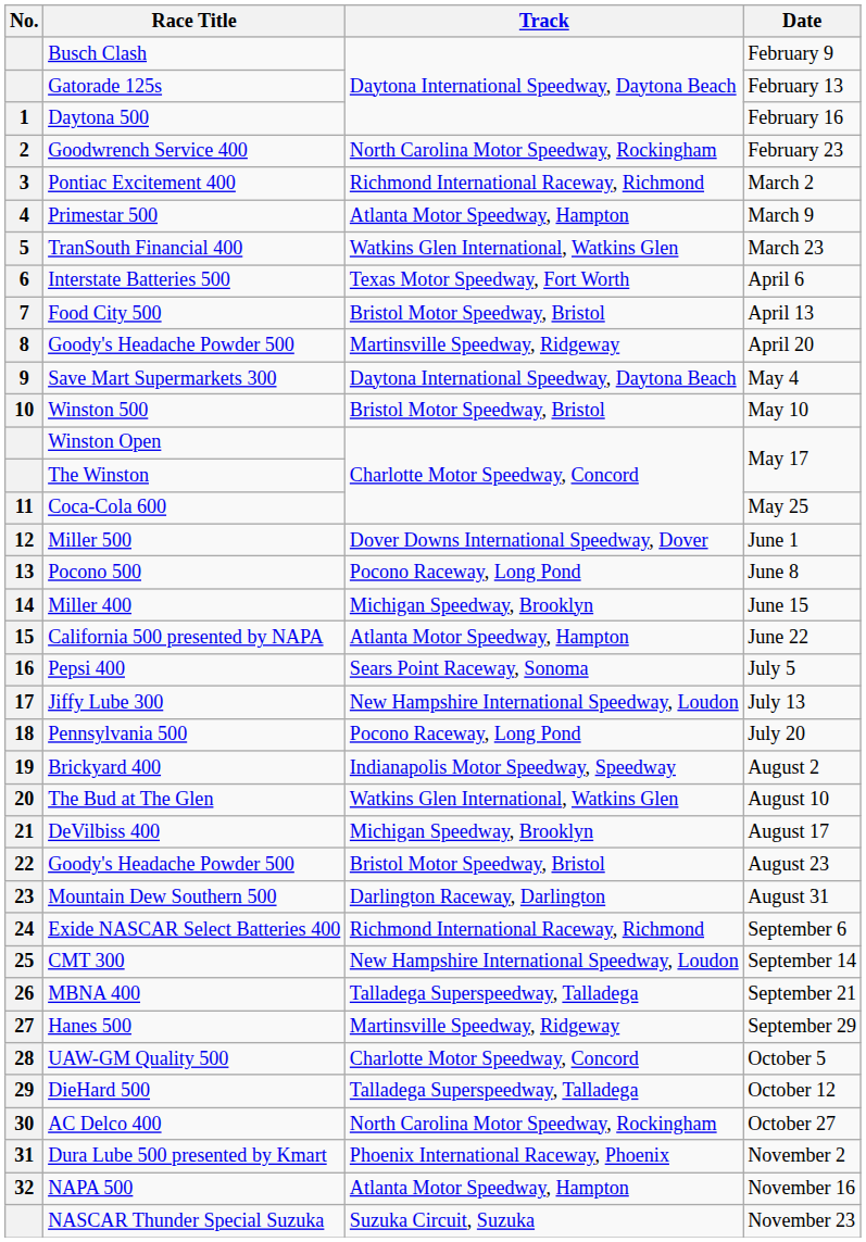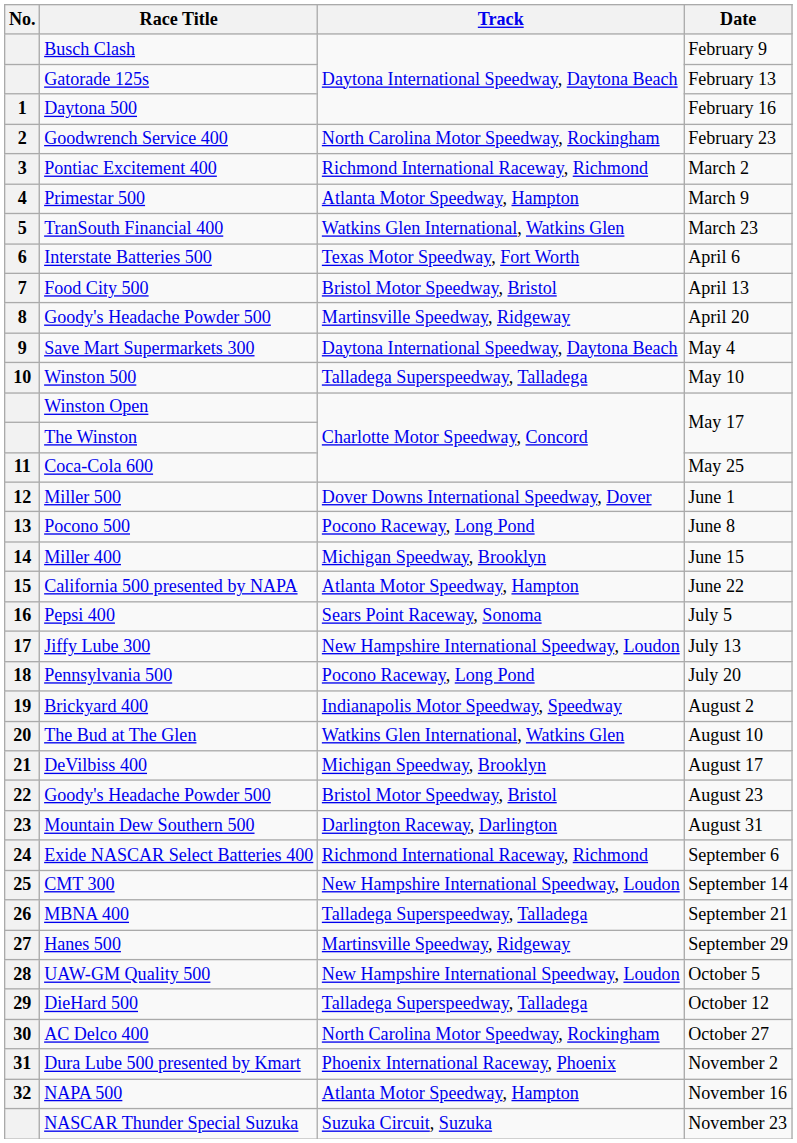Winston 500 | Track: Bristol Motor Speedway, Bristol -> Talladega Superspeedway, Talladega
UAW-GM Quality 500 | Track: Charlotte Motor Speedway, Concord -> New Hampshire International Speedway, Loudon
